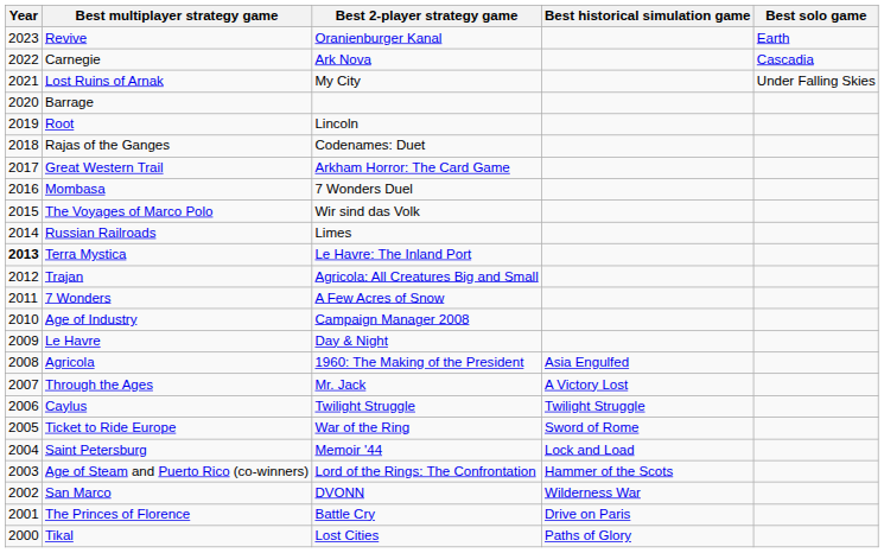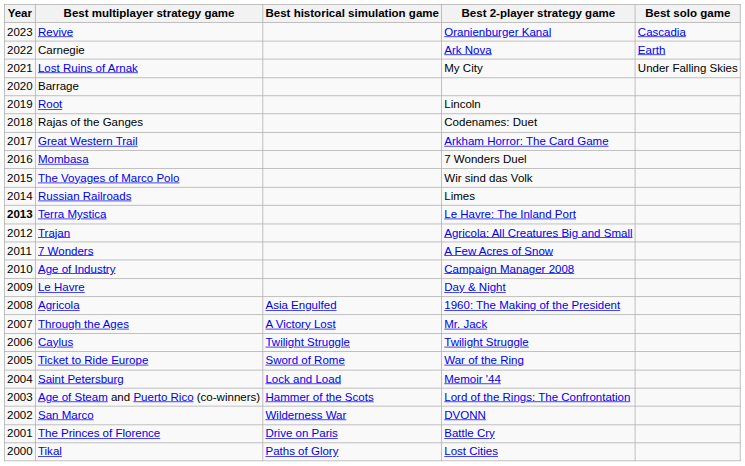columns swapped: Best 2-player strategy game <-> Best historical simulation game
Revive | Best solo game: Earth -> Cascadia
Carnegie | Best solo game: Cascadia -> Earth
